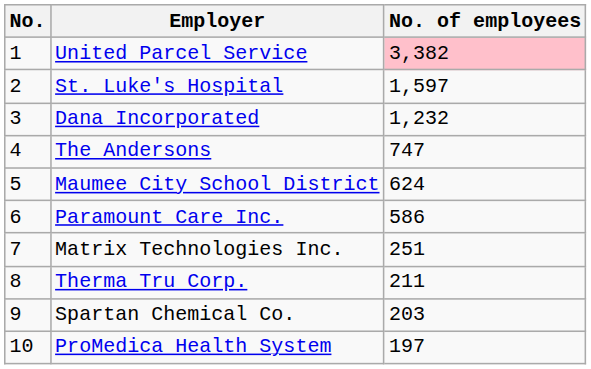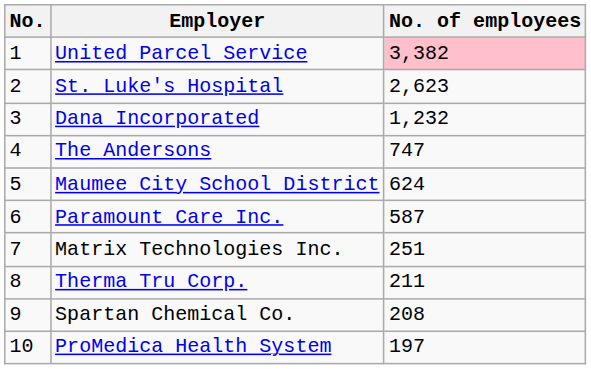St. Luke's Hospital | No. of employees: 1,597 -> 2,623
Paramount Care Inc. | No. of employees: 586 -> 587
Spartan Chemical Co. | No. of employees: 203 -> 208
